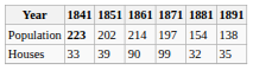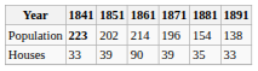Population | 1871: 197 -> 196
Houses | 1871: 99 -> 39
Houses | 1881: 32 -> 35
Houses | 1891: 35 -> 33
